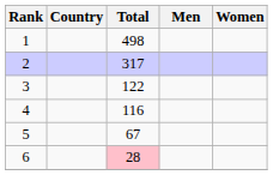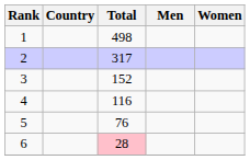3 | Total: 122 -> 152
5 | Total: 67 -> 76
